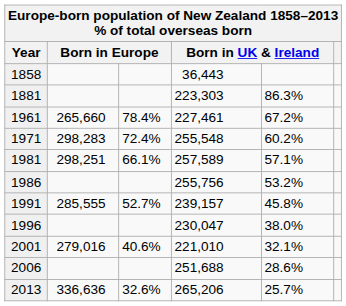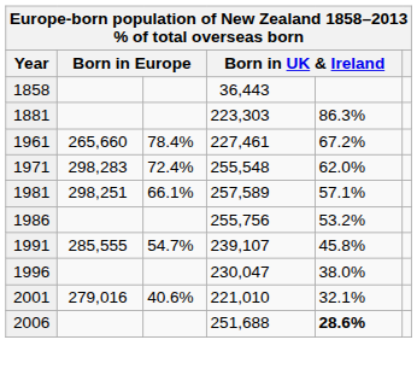1971 | column 5: 60.2% -> 62.0%
1991 | column 3: 52.7% -> 54.7%
1991 | column 4: 239,157 -> 239,107
2006 | column 5: normal -> bold
- row: 2013 | 336,636 | 32.6% | 265,206 | 25.7%
